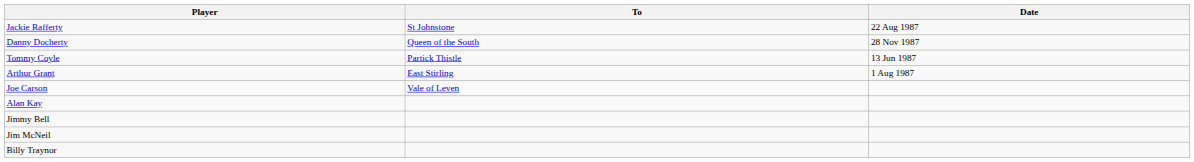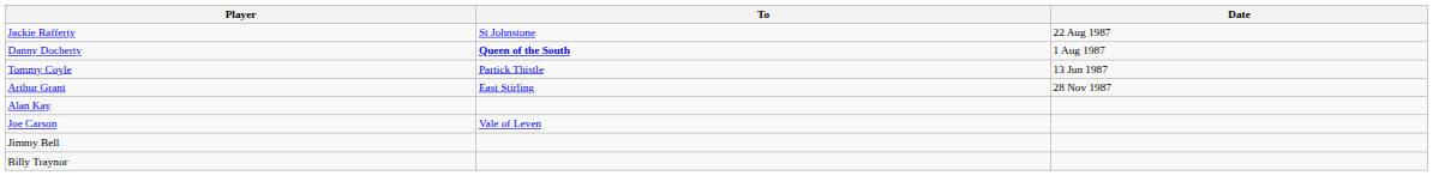Danny Docherty | To: normal -> bold
Danny Docherty | Date: 28 Nov 1987 -> 1 Aug 1987
Arthur Grant | Date: 1 Aug 1987 -> 28 Nov 1987
rows swapped: Joe Carson <-> Alan Kay
- row: Jim McNeil
